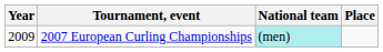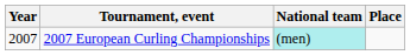2007 European Curling Championships | Year: 2009 -> 2007
